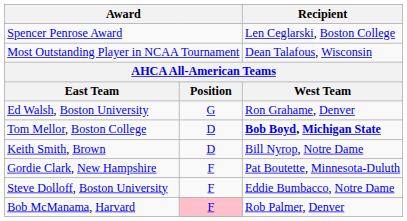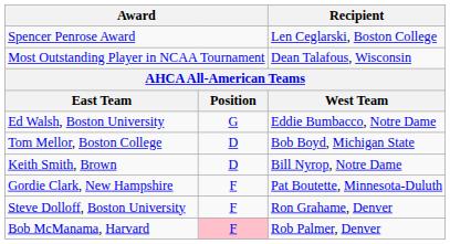Ed Walsh, Boston University | Recipient: Ron Grahame, Denver -> Eddie Bumbacco, Notre Dame
Tom Mellor, Boston College | Recipient: bold -> normal
Steve Dolloff, Boston University | Recipient: Eddie Bumbacco, Notre Dame -> Ron Grahame, Denver
